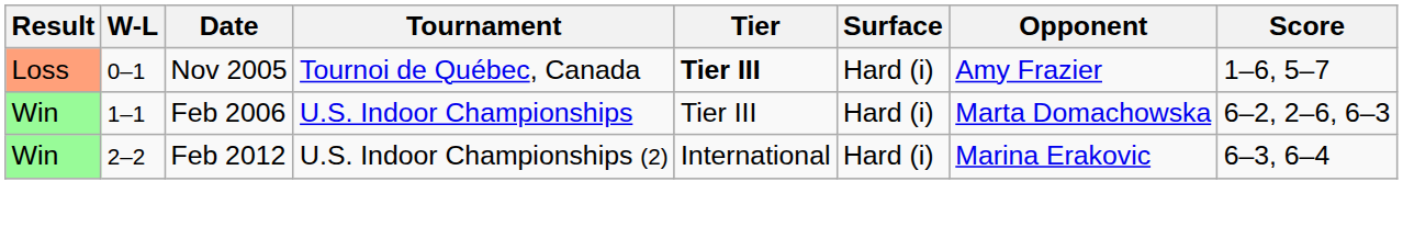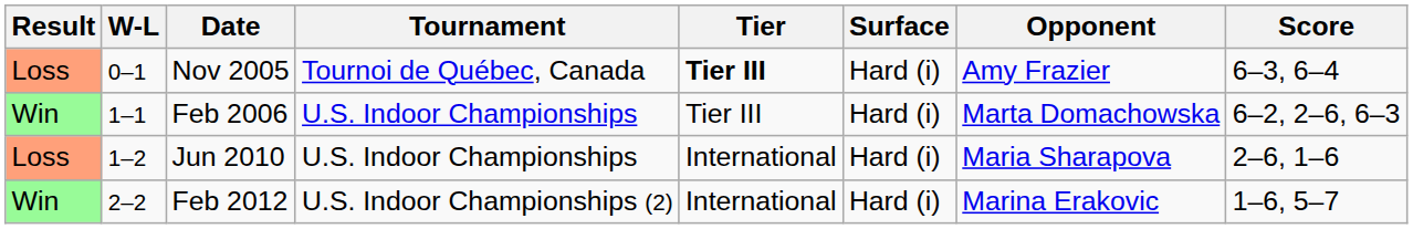Nov 2005 | Score: 1–6, 5–7 -> 6–3, 6–4
+ row: Loss | 1–2 | Jun 2010 | U.S. Indoor Championships | International | Hard (i) | Maria Sharapova | 2–6, 1–6
Feb 2012 | Score: 6–3, 6–4 -> 1–6, 5–7
